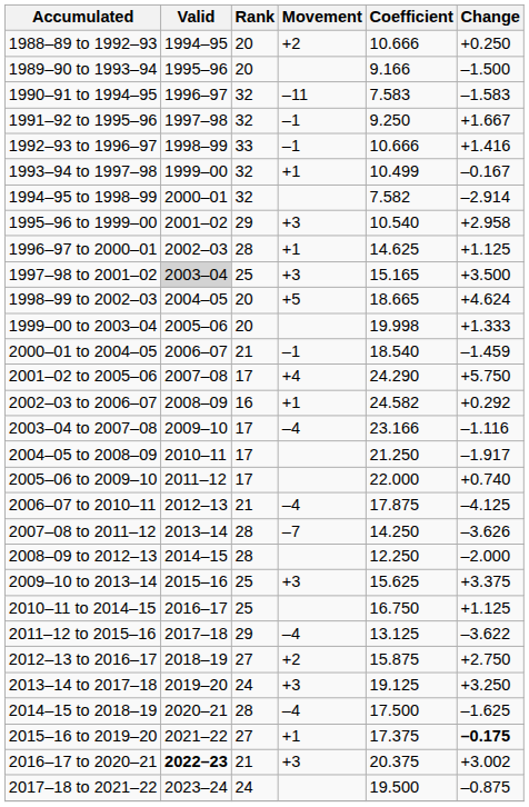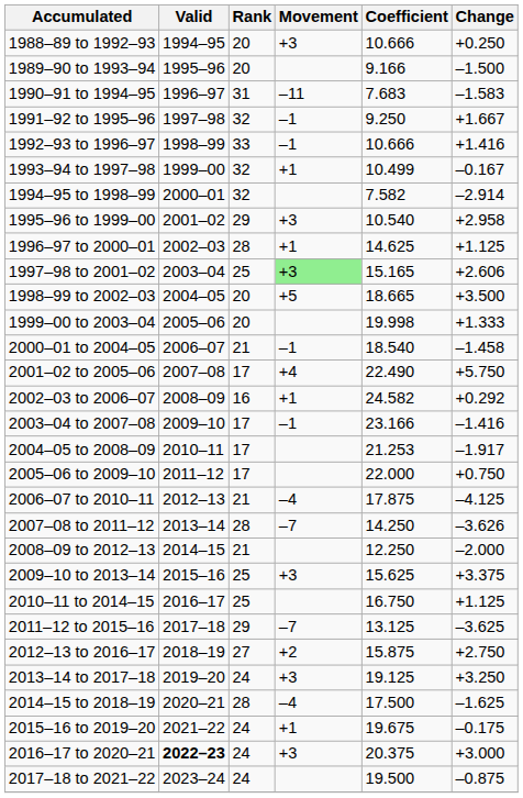1988–89 to 1992–93 | Movement: +2 -> +3
1990–91 to 1994–95 | Rank: 32 -> 31
1990–91 to 1994–95 | Coefficient: 7.583 -> 7.683
1997–98 to 2001–02 | Valid: lightgrey background -> no background
1997–98 to 2001–02 | Movement: no background -> lightgreen background
1997–98 to 2001–02 | Change: +3.500 -> +2.606
1998–99 to 2002–03 | Change: +4.624 -> +3.500
2000–01 to 2004–05 | Change: –1.459 -> –1.458
2001–02 to 2005–06 | Coefficient: 24.290 -> 22.490
2003–04 to 2007–08 | Movement: –4 -> –1
2003–04 to 2007–08 | Change: –1.116 -> –1.416
2004–05 to 2008–09 | Coefficient: 21.250 -> 21.253
2005–06 to 2009–10 | Change: +0.740 -> +0.750
2008–09 to 2012–13 | Rank: 28 -> 21
2011–12 to 2015–16 | Movement: –4 -> –7
2011–12 to 2015–16 | Change: –3.622 -> –3.625
2015–16 to 2019–20 | Rank: 27 -> 24
2015–16 to 2019–20 | Coefficient: 17.375 -> 19.675
2015–16 to 2019–20 | Change: bold -> normal
2016–17 to 2020–21 | Rank: 21 -> 24
2016–17 to 2020–21 | Change: +3.002 -> +3.000
